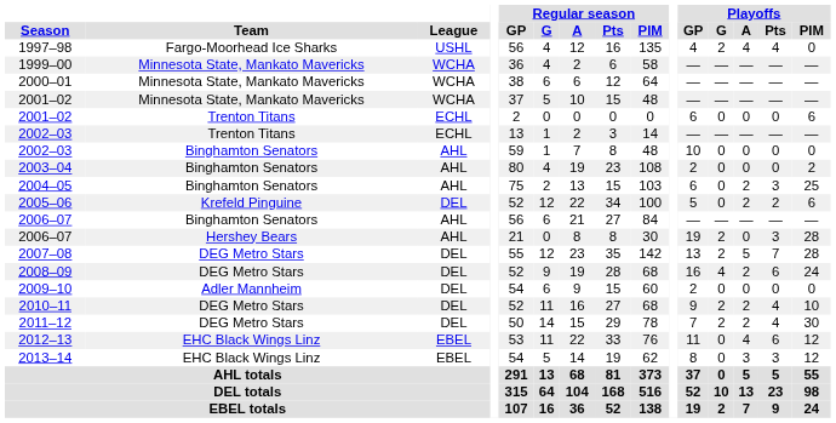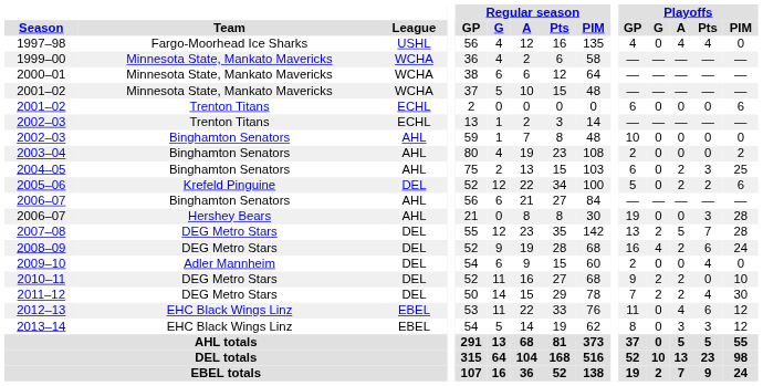1997–98 | Playoffs / G: 2 -> 0
2006–07 / Hershey Bears | Playoffs / G: 2 -> 0
2009–10 | Playoffs / Pts: 0 -> 4
2010–11 | Playoffs / Pts: 4 -> 0
